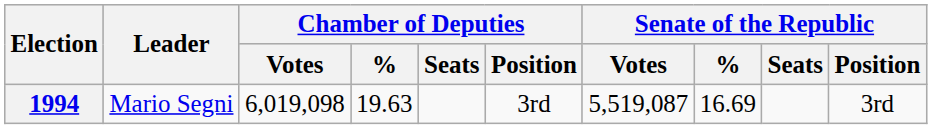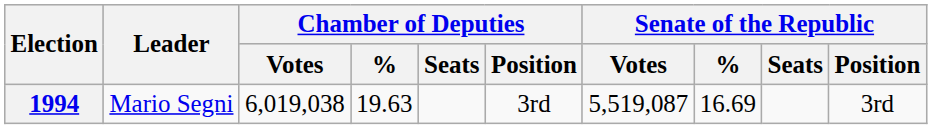1994 | Chamber of Deputies / Votes: 6,019,098 -> 6,019,038
